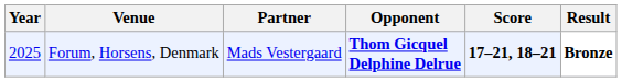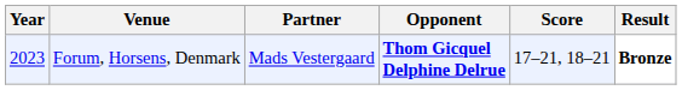Forum, Horsens, Denmark | Year: 2025 -> 2023
Forum, Horsens, Denmark | Score: bold -> normal
